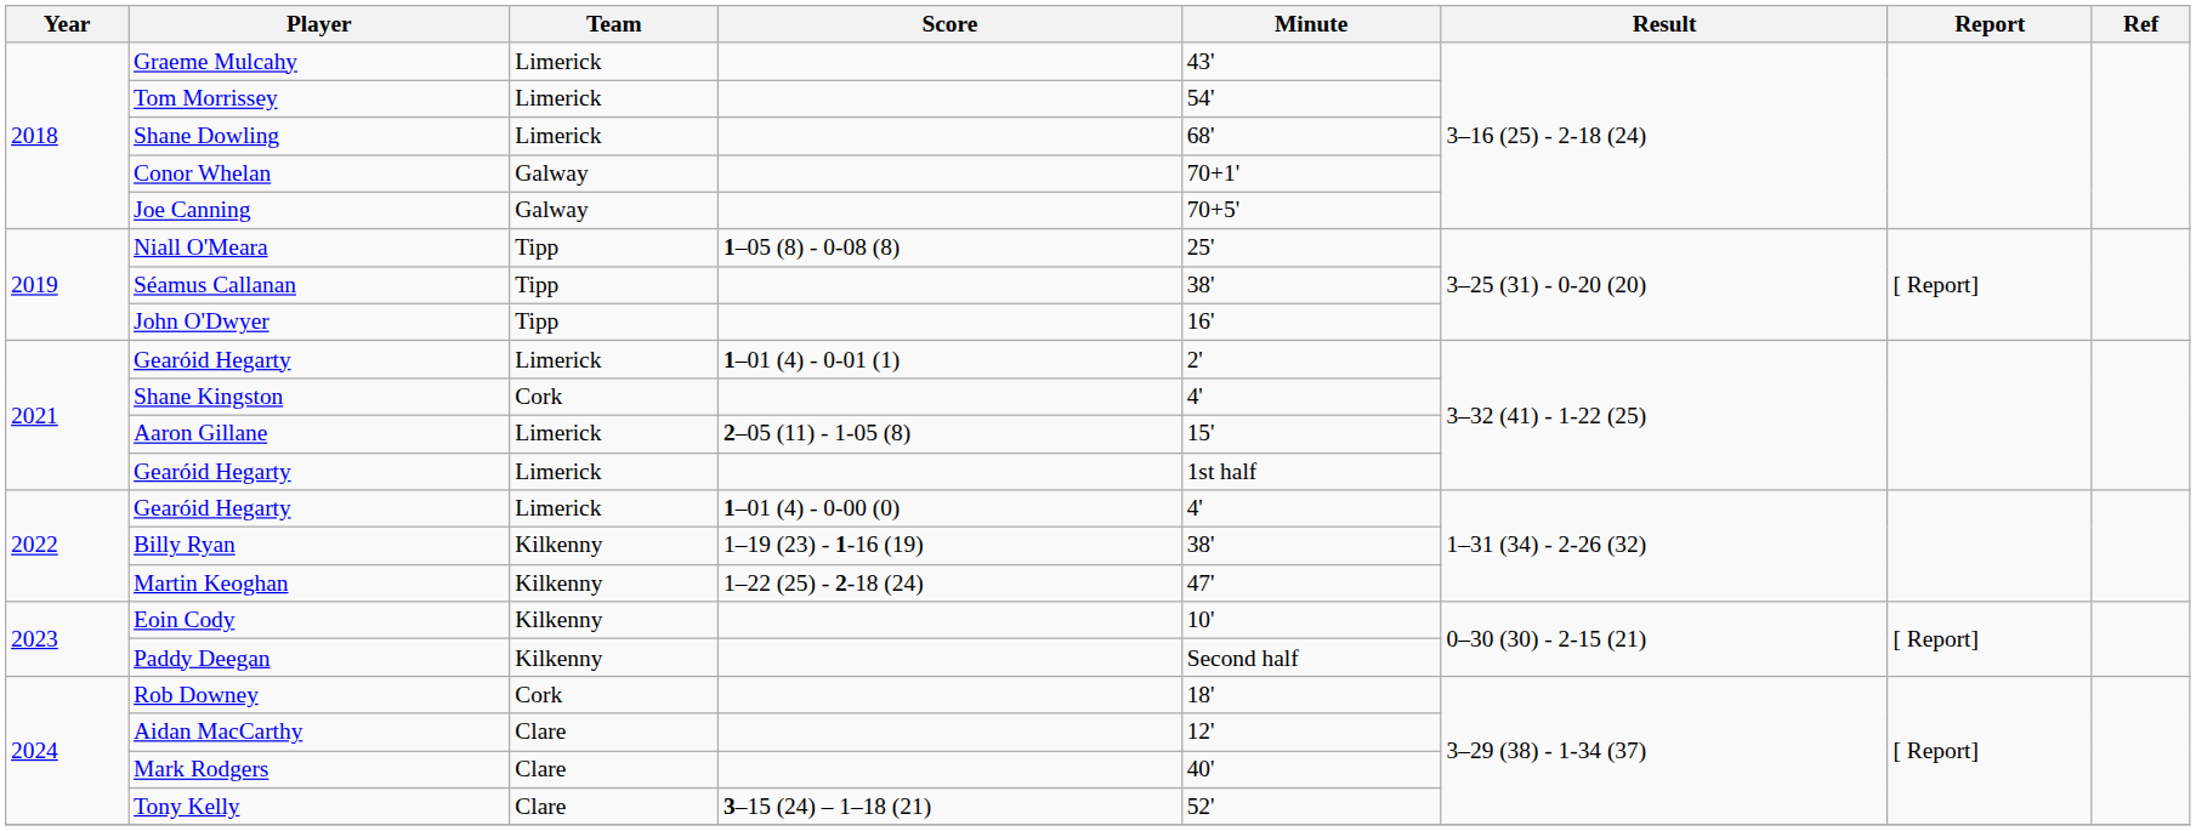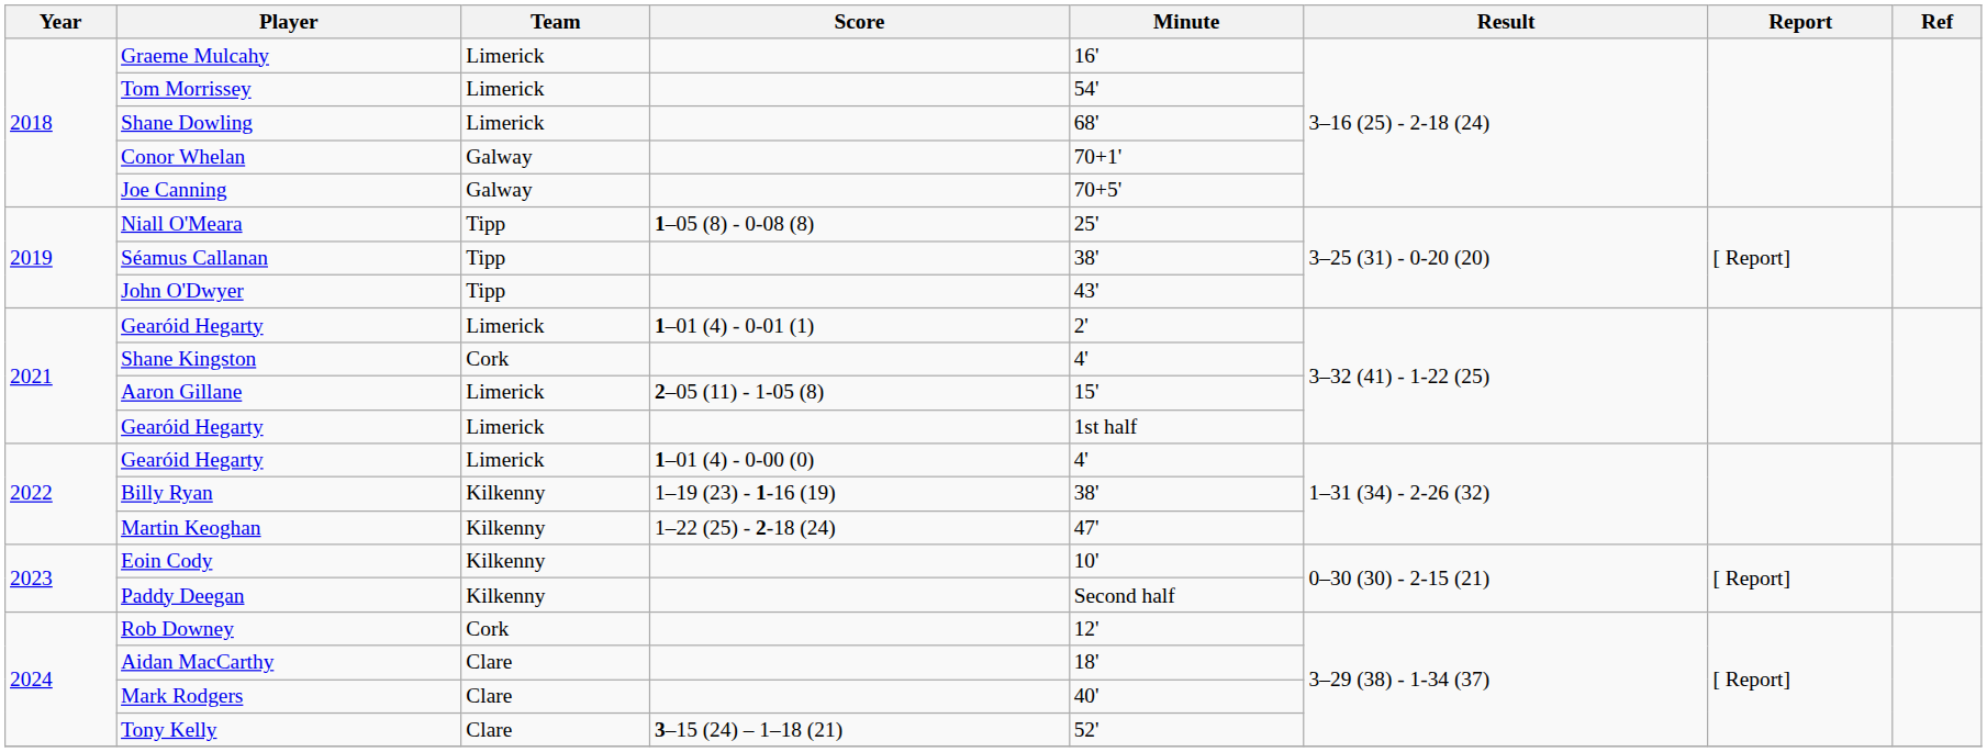Graeme Mulcahy | Minute: 43' -> 16'
John O'Dwyer | Minute: 16' -> 43'
Rob Downey | Minute: 18' -> 12'
Aidan MacCarthy | Minute: 12' -> 18'
